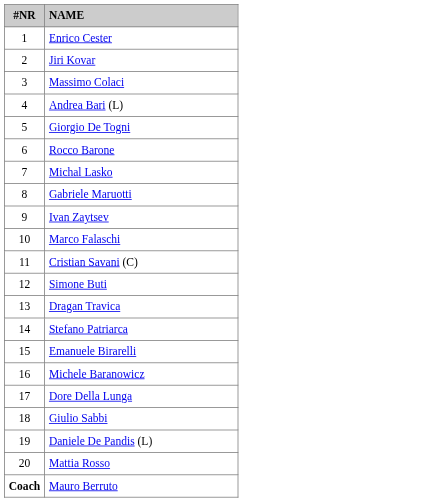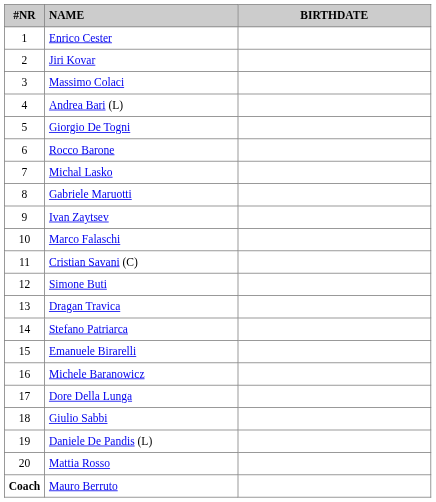+ column: BIRTHDATE
